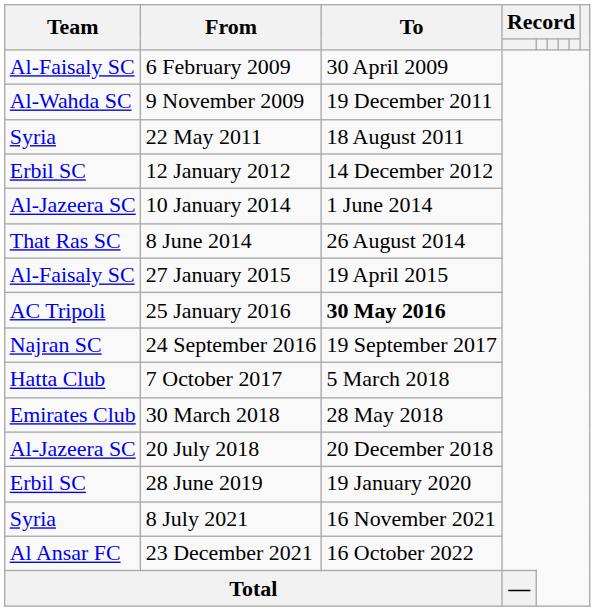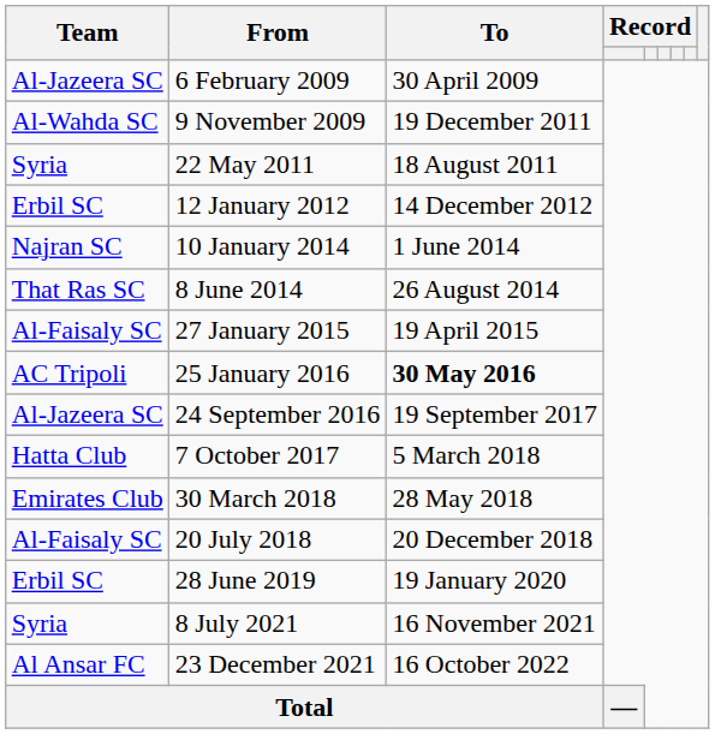6 February 2009 | Team: Al-Faisaly SC -> Al-Jazeera SC
10 January 2014 | Team: Al-Jazeera SC -> Najran SC
24 September 2016 | Team: Najran SC -> Al-Jazeera SC
20 July 2018 | Team: Al-Jazeera SC -> Al-Faisaly SC
